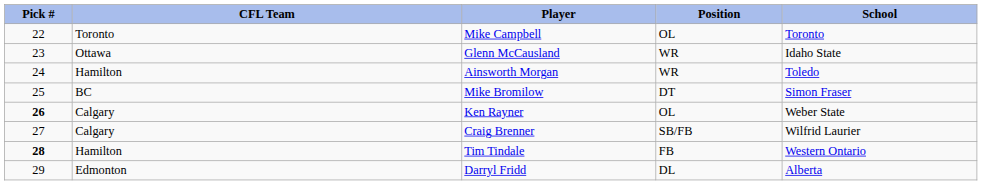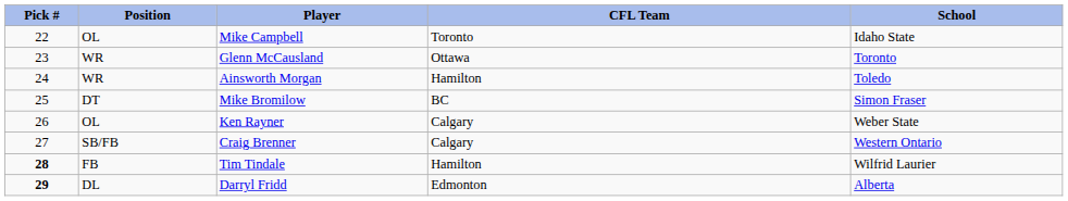columns swapped: CFL Team <-> Position
Mike Campbell | School: Toronto -> Idaho State
Glenn McCausland | School: Idaho State -> Toronto
Ken Rayner | Pick #: bold -> normal
Craig Brenner | School: Wilfrid Laurier -> Western Ontario
Tim Tindale | School: Western Ontario -> Wilfrid Laurier
Darryl Fridd | Pick #: normal -> bold
